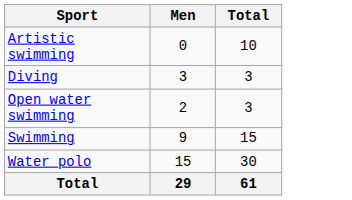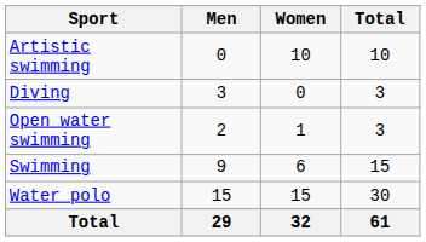+ column: Women | 10 | 0 | 1 | 6 | 15 | 32
